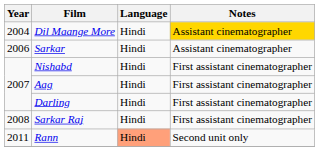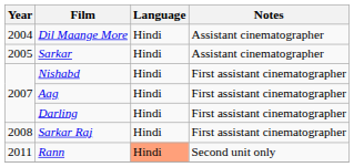Dil Maange More | Notes: gold background -> no background
Sarkar | Year: 2006 -> 2005
